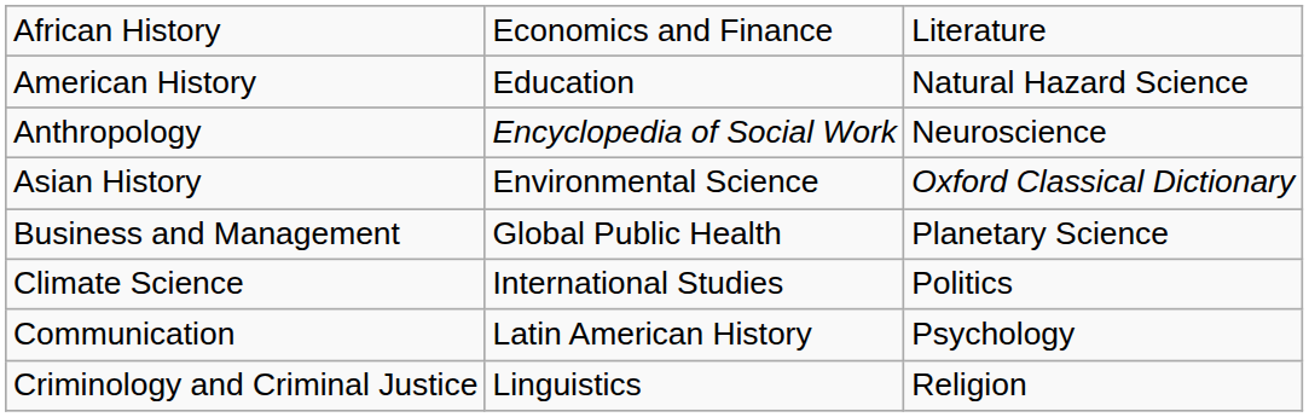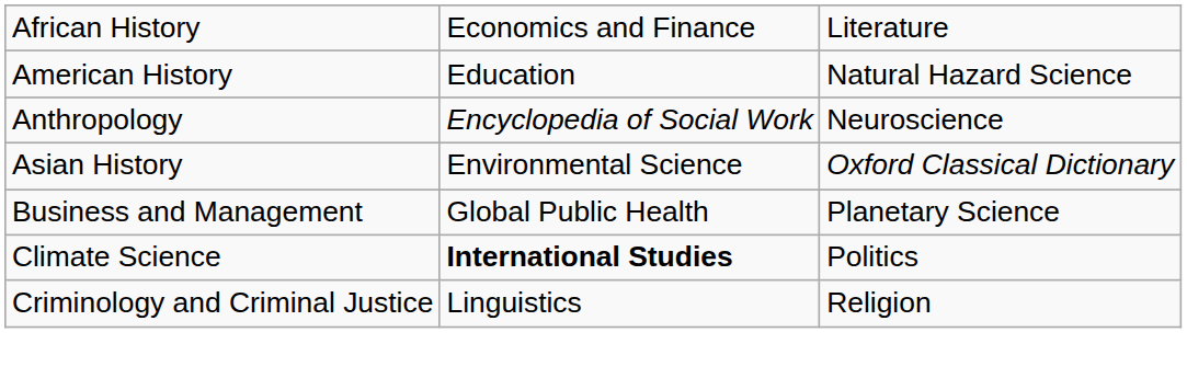Climate Science | column 2: normal -> bold
- row: Communication | Latin American History | Psychology
